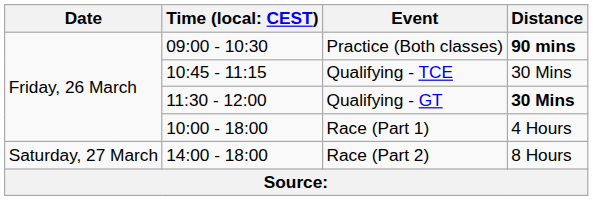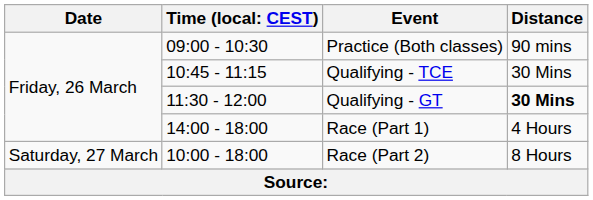Practice (Both classes) | Distance: bold -> normal
Race (Part 1) | column 2: 10:00 - 18:00 -> 14:00 - 18:00
Race (Part 2) | column 2: 14:00 - 18:00 -> 10:00 - 18:00
